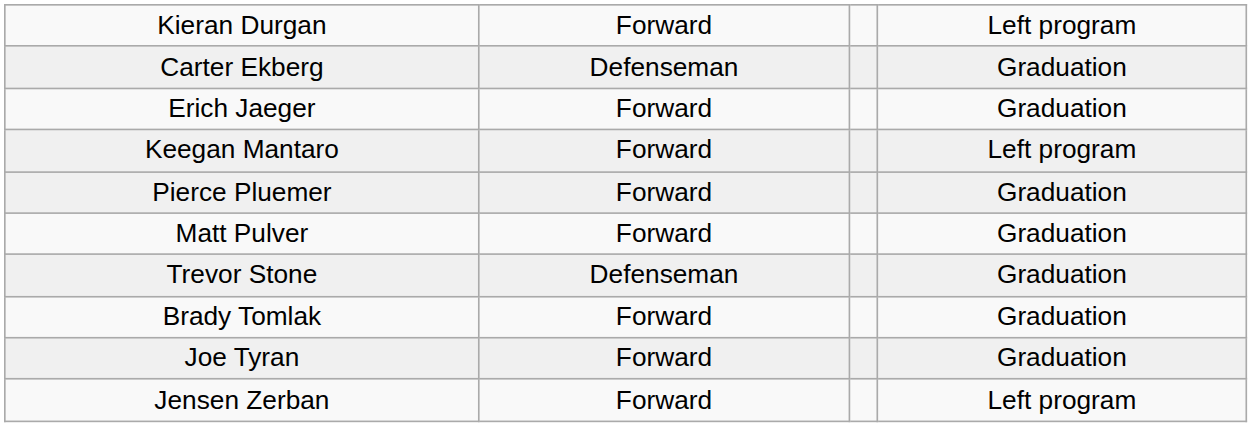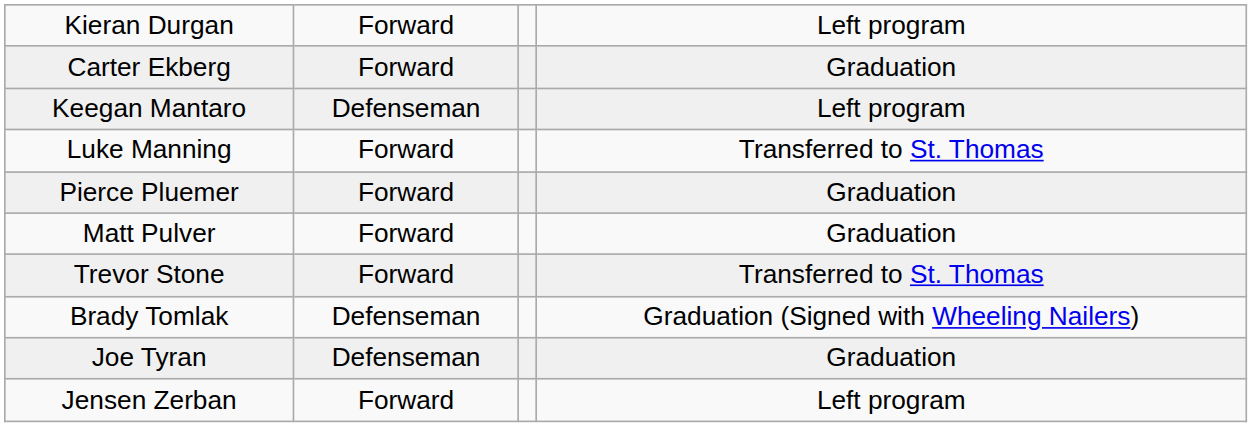Carter Ekberg | column 2: Defenseman -> Forward
- row: Erich Jaeger | Forward | Graduation
Keegan Mantaro | column 2: Forward -> Defenseman
+ row: Luke Manning | Forward | Transferred to St. Thomas
Trevor Stone | column 2: Defenseman -> Forward
Trevor Stone | column 4: Graduation -> Transferred to St. Thomas
Brady Tomlak | column 2: Forward -> Defenseman
Brady Tomlak | column 4: Graduation -> Graduation (Signed with Wheeling Nailers)
Joe Tyran | column 2: Forward -> Defenseman
